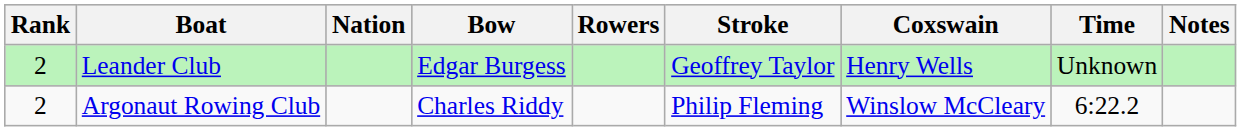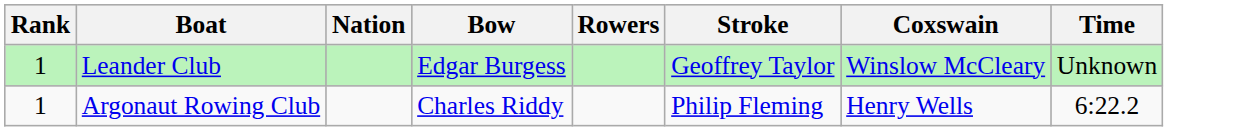- column: Notes
Leander Club | Rank: 2 -> 1
Leander Club | Coxswain: Henry Wells -> Winslow McCleary
Argonaut Rowing Club | Rank: 2 -> 1
Argonaut Rowing Club | Coxswain: Winslow McCleary -> Henry Wells
